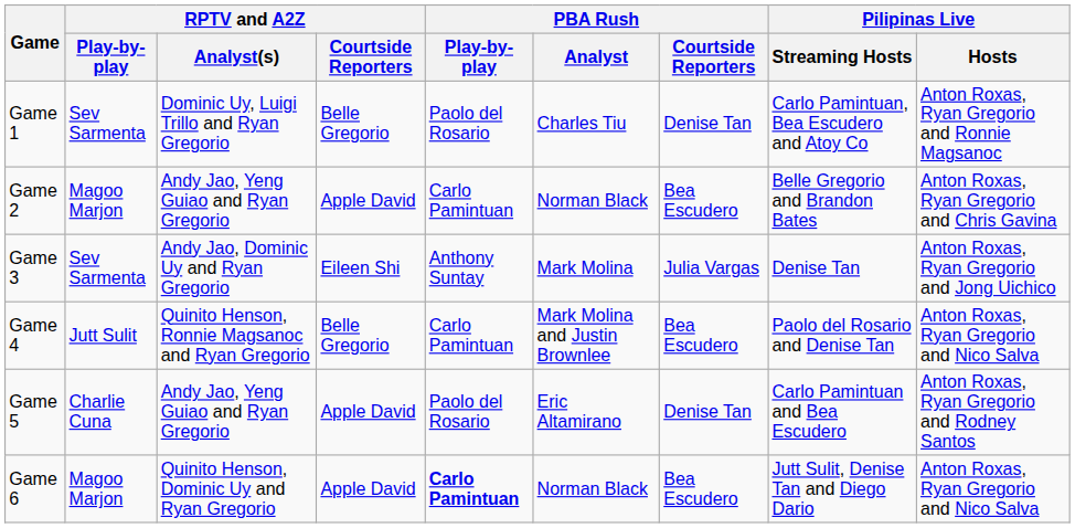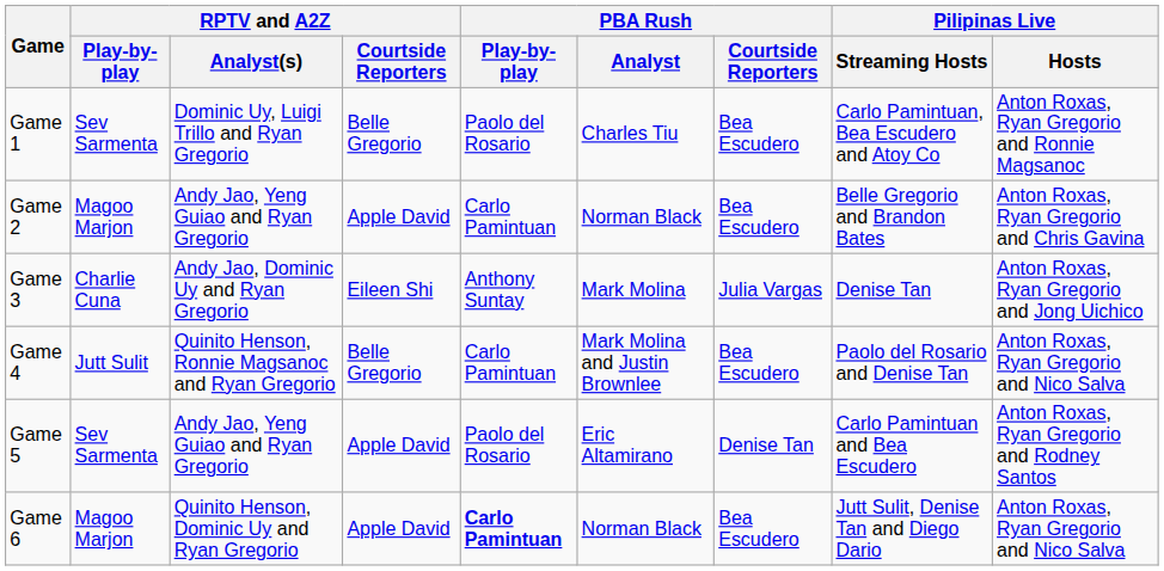Game 1 | PBA Rush / Courtside Reporters: Denise Tan -> Bea Escudero
Game 3 | RPTV and A2Z / Play-by-play: Sev Sarmenta -> Charlie Cuna
Game 5 | RPTV and A2Z / Play-by-play: Charlie Cuna -> Sev Sarmenta
